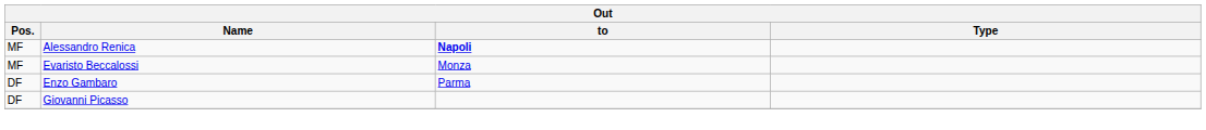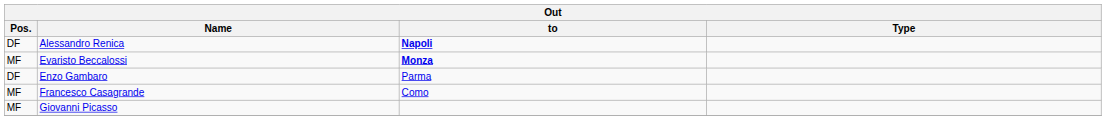Alessandro Renica | Pos.: MF -> DF
Evaristo Beccalossi | to: normal -> bold
+ row: MF | Francesco Casagrande | Como
Giovanni Picasso | Pos.: DF -> MF
